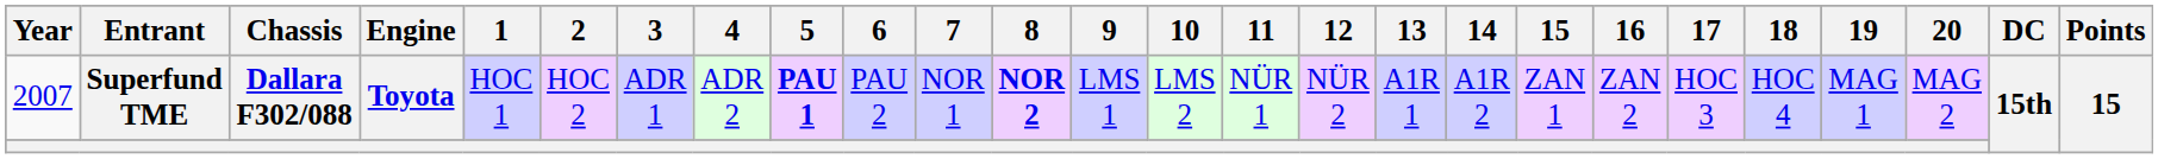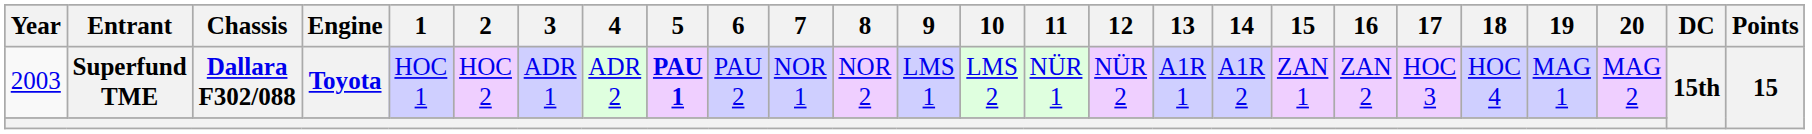Superfund TME | Year: 2007 -> 2003
Superfund TME | 8: bold -> normal
